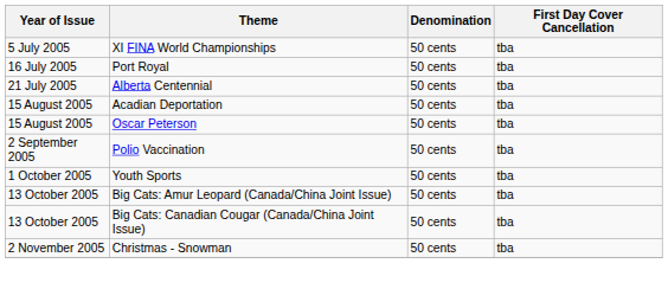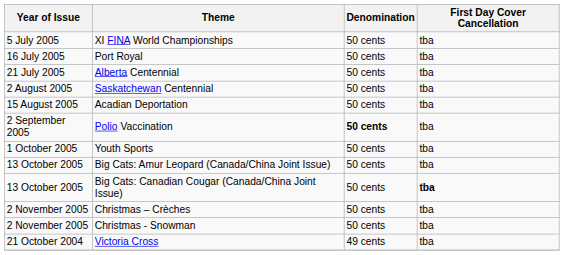+ row: 2 August 2005 | Saskatchewan Centennial | 50 cents | tba
- row: 15 August 2005 | Oscar Peterson | 50 cents | tba
Polio Vaccination | Denomination: normal -> bold
Big Cats: Canadian Cougar (Canada/China Joint Issue) | First Day Cover Cancellation: normal -> bold
+ row: 2 November 2005 | Christmas – Crèches | 50 cents | tba
+ row: 21 October 2004 | Victoria Cross | 49 cents | tba
